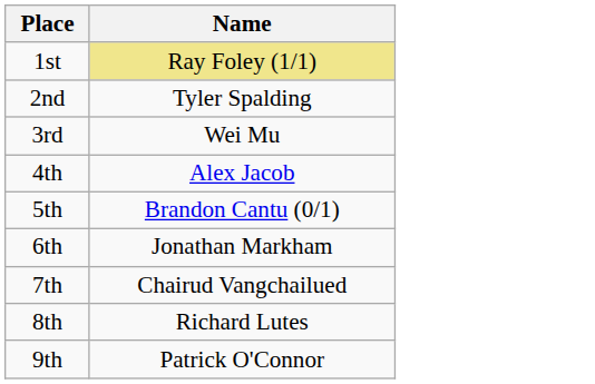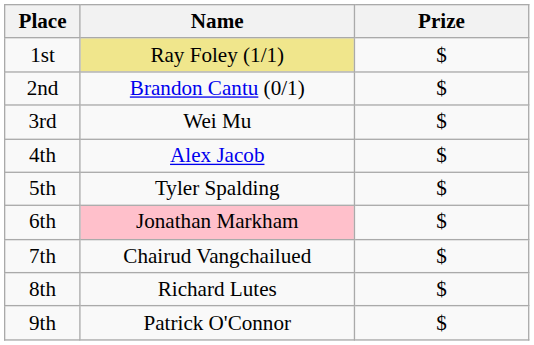+ column: Prize | $ | $ | $ | $ | $ | $ | $ | $ | $
2nd | Name: Tyler Spalding -> Brandon Cantu (0/1)
5th | Name: Brandon Cantu (0/1) -> Tyler Spalding
6th | Name: no background -> pink background
